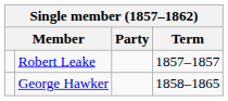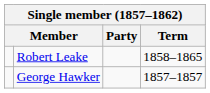Robert Leake | Term: 1857–1857 -> 1858–1865
George Hawker | Term: 1858–1865 -> 1857–1857
